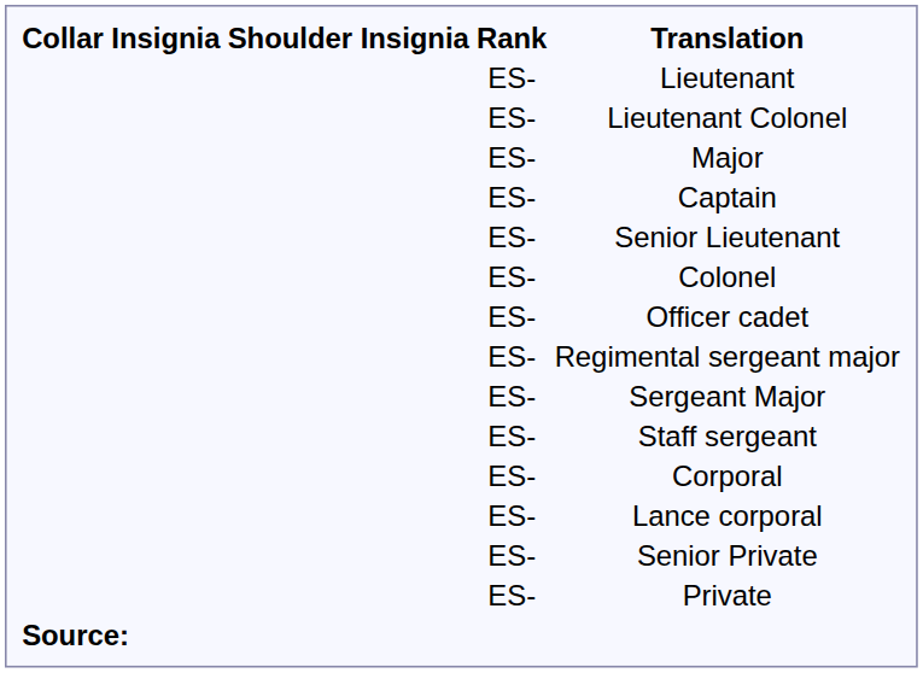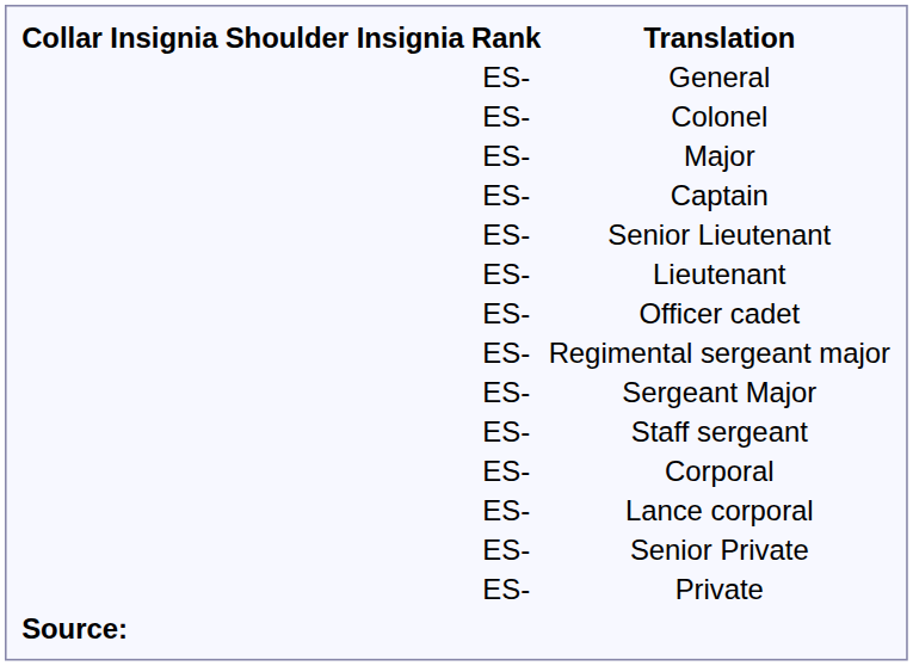+ row: ES- | General
rows swapped: Colonel <-> Lieutenant
- row: ES- | Lieutenant Colonel
